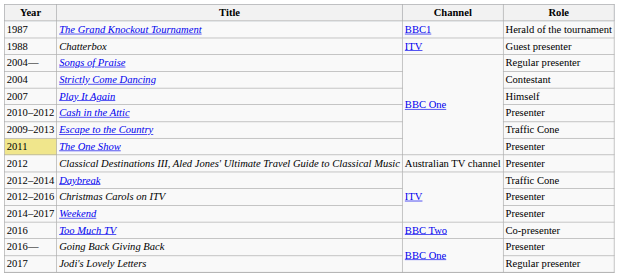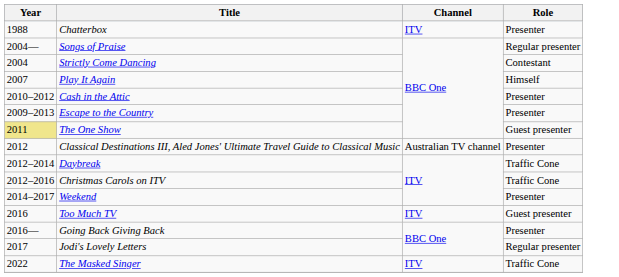- row: 1987 | The Grand Knockout Tournament | BBC1 | Herald of the tournament
Chatterbox | Role: Guest presenter -> Presenter
Escape to the Country | Role: Traffic Cone -> Presenter
The One Show | Role: Presenter -> Guest presenter
Christmas Carols on ITV | Role: Presenter -> Traffic Cone
Too Much TV | Channel: BBC Two -> ITV
Too Much TV | Role: Co-presenter -> Guest presenter
+ row: 2022 | The Masked Singer | ITV | Traffic Cone
